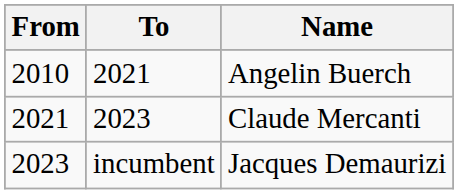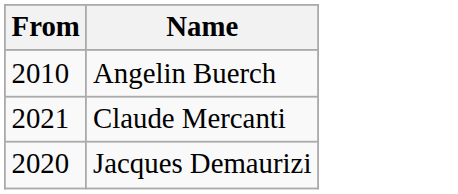- column: To | 2021 | 2023 | incumbent
Jacques Demaurizi | From: 2023 -> 2020
